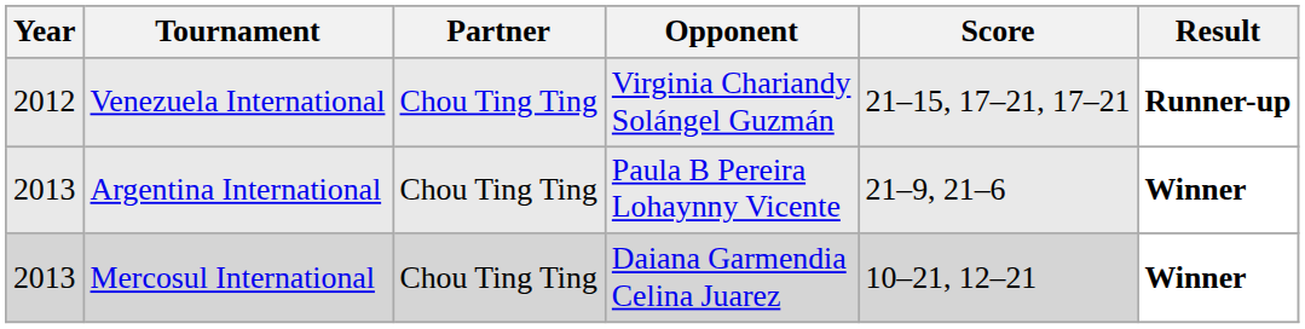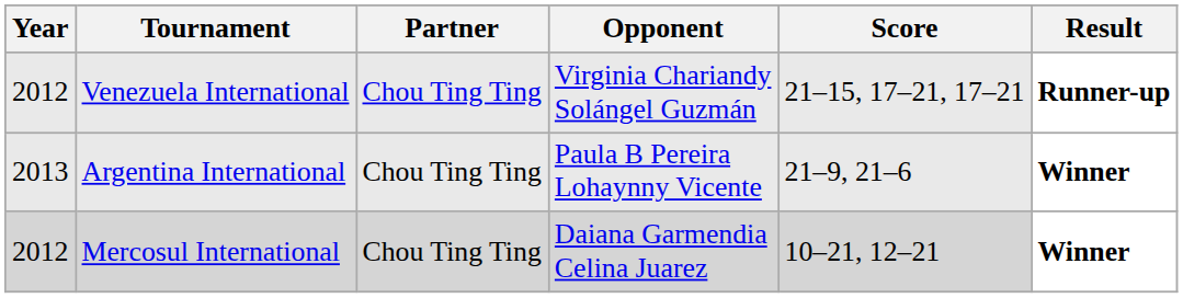Mercosul International | Year: 2013 -> 2012
